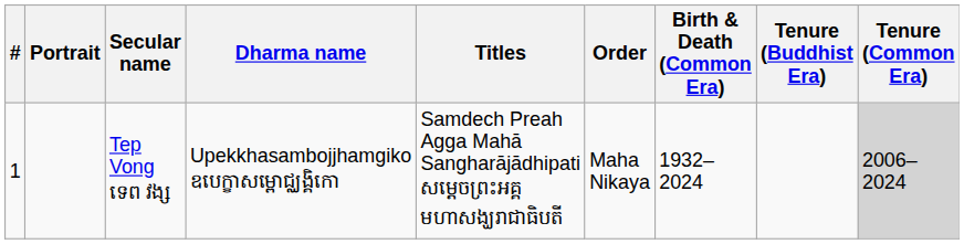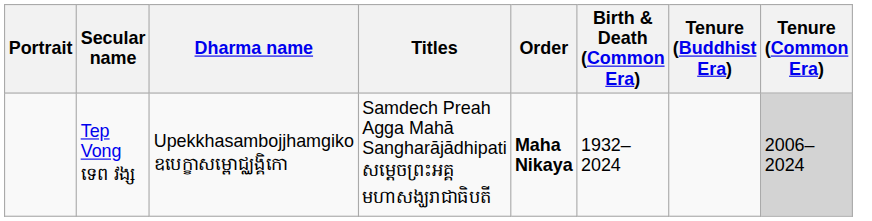- column: # | 1
Tep Vong ទេព វង្ស | Order: normal -> bold
